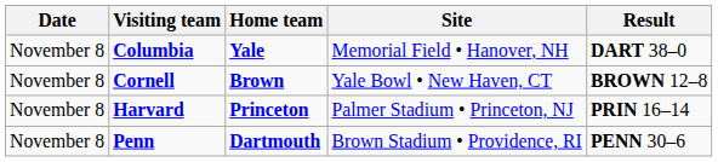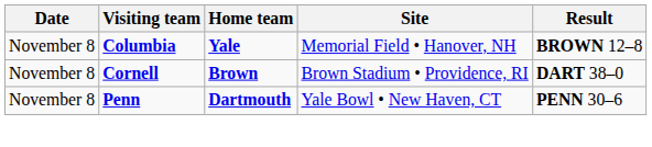Columbia | Result: DART 38–0 -> BROWN 12–8
Cornell | Site: Yale Bowl • New Haven, CT -> Brown Stadium • Providence, RI
Cornell | Result: BROWN 12–8 -> DART 38–0
- row: November 8 | Harvard | Princeton | Palmer Stadium • Princeton, NJ | PRIN 16–14
Penn | Site: Brown Stadium • Providence, RI -> Yale Bowl • New Haven, CT
